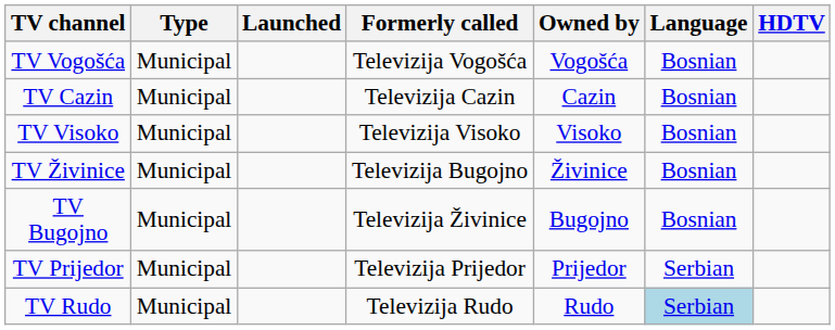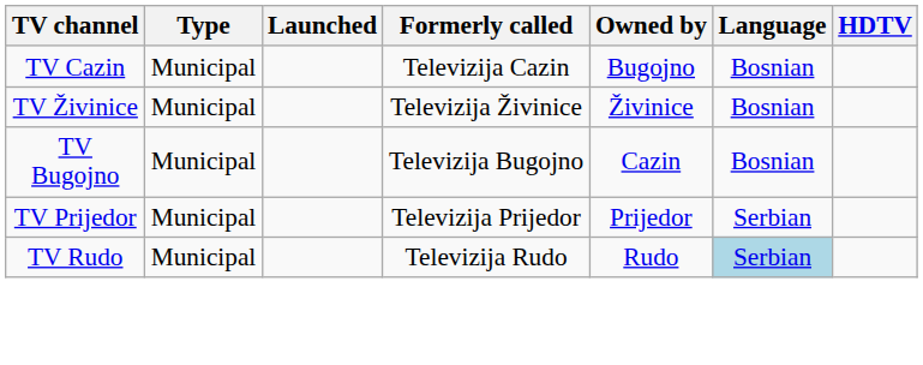- row: TV Vogošća | Municipal | Televizija Vogošća | Vogošća | Bosnian
TV Cazin | Owned by: Cazin -> Bugojno
- row: TV Visoko | Municipal | Televizija Visoko | Visoko | Bosnian
TV Živinice | Formerly called: Televizija Bugojno -> Televizija Živinice
TV Bugojno | Formerly called: Televizija Živinice -> Televizija Bugojno
TV Bugojno | Owned by: Bugojno -> Cazin
